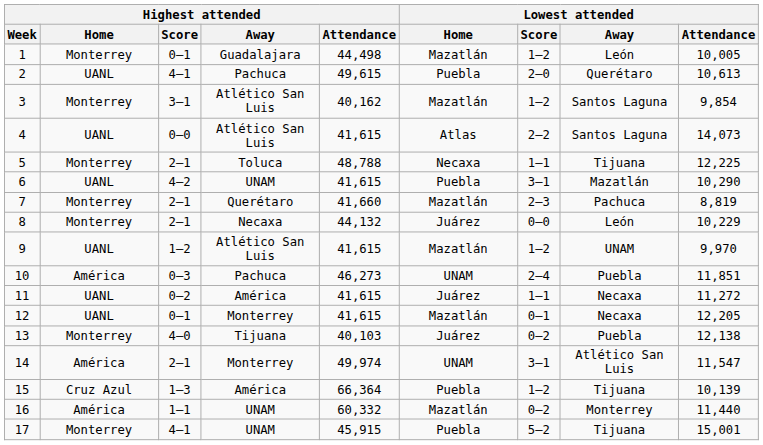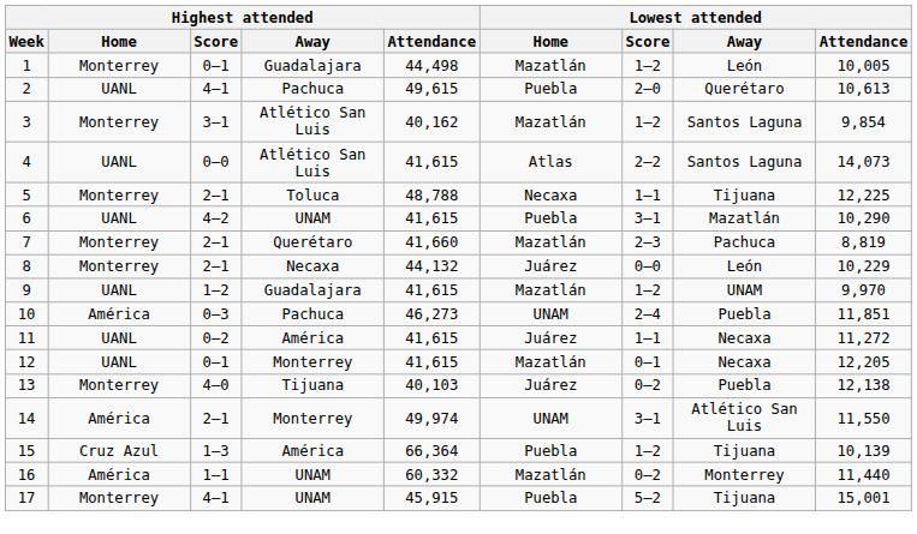9 | Highest attended / Away: Atlético San Luis -> Guadalajara
14 | Lowest attended / Attendance: 11,547 -> 11,550
